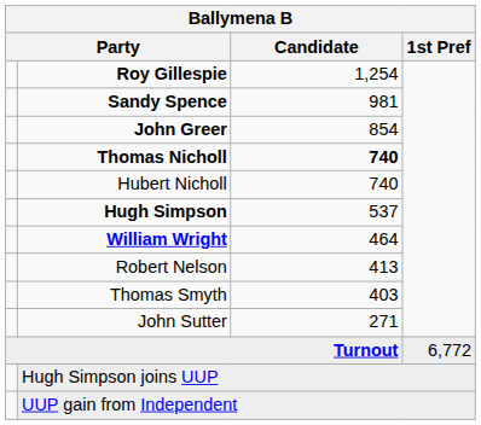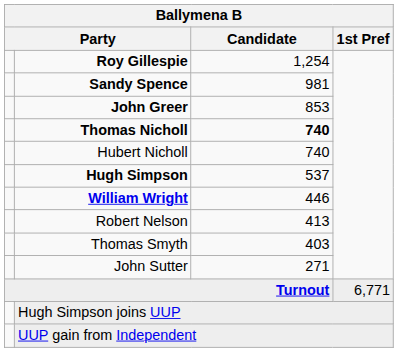John Greer | Candidate: 854 -> 853
William Wright | Candidate: 464 -> 446
Turnout | 1st Pref: 6,772 -> 6,771
